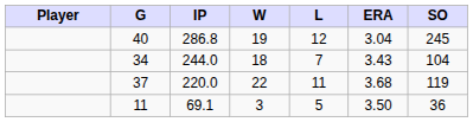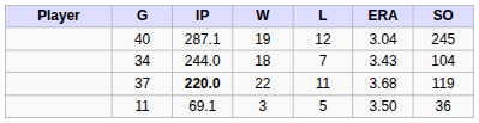40 | IP: 286.8 -> 287.1
37 | IP: normal -> bold
